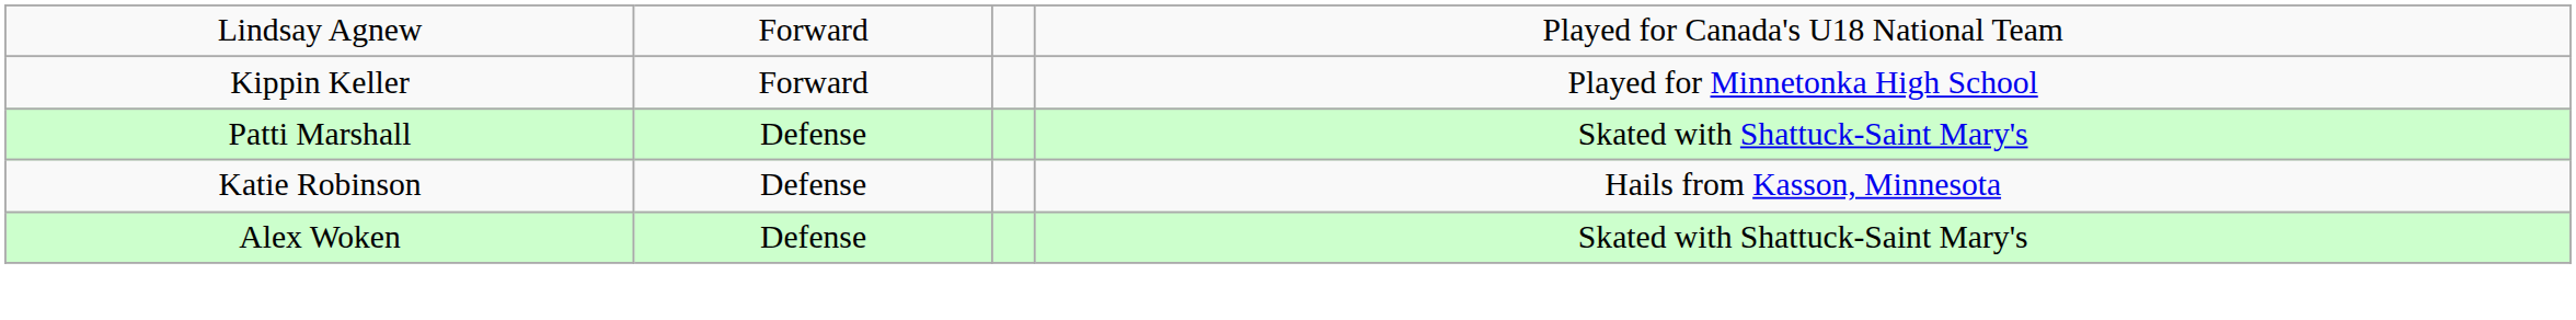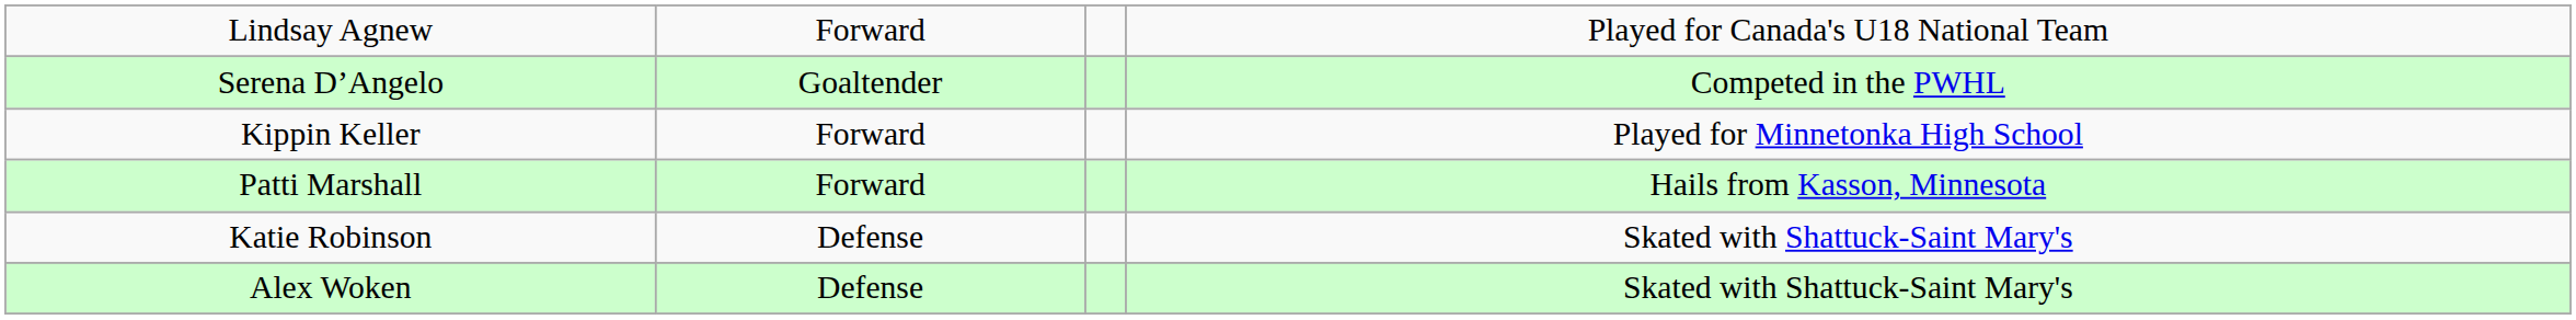+ row: Serena D’Angelo | Goaltender | Competed in the PWHL
Patti Marshall | column 2: Defense -> Forward
Patti Marshall | column 4: Skated with Shattuck-Saint Mary's -> Hails from Kasson, Minnesota
Katie Robinson | column 4: Hails from Kasson, Minnesota -> Skated with Shattuck-Saint Mary's
